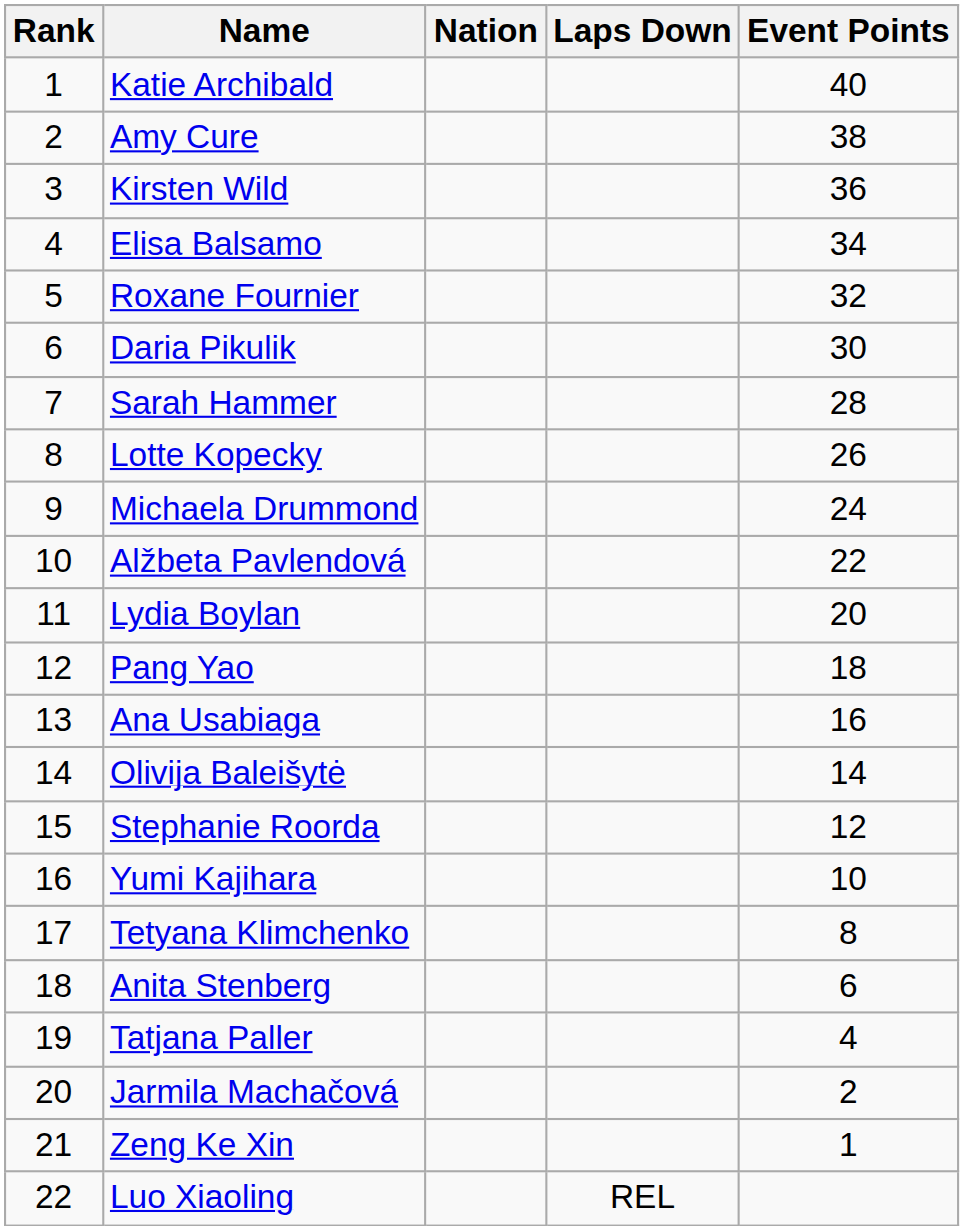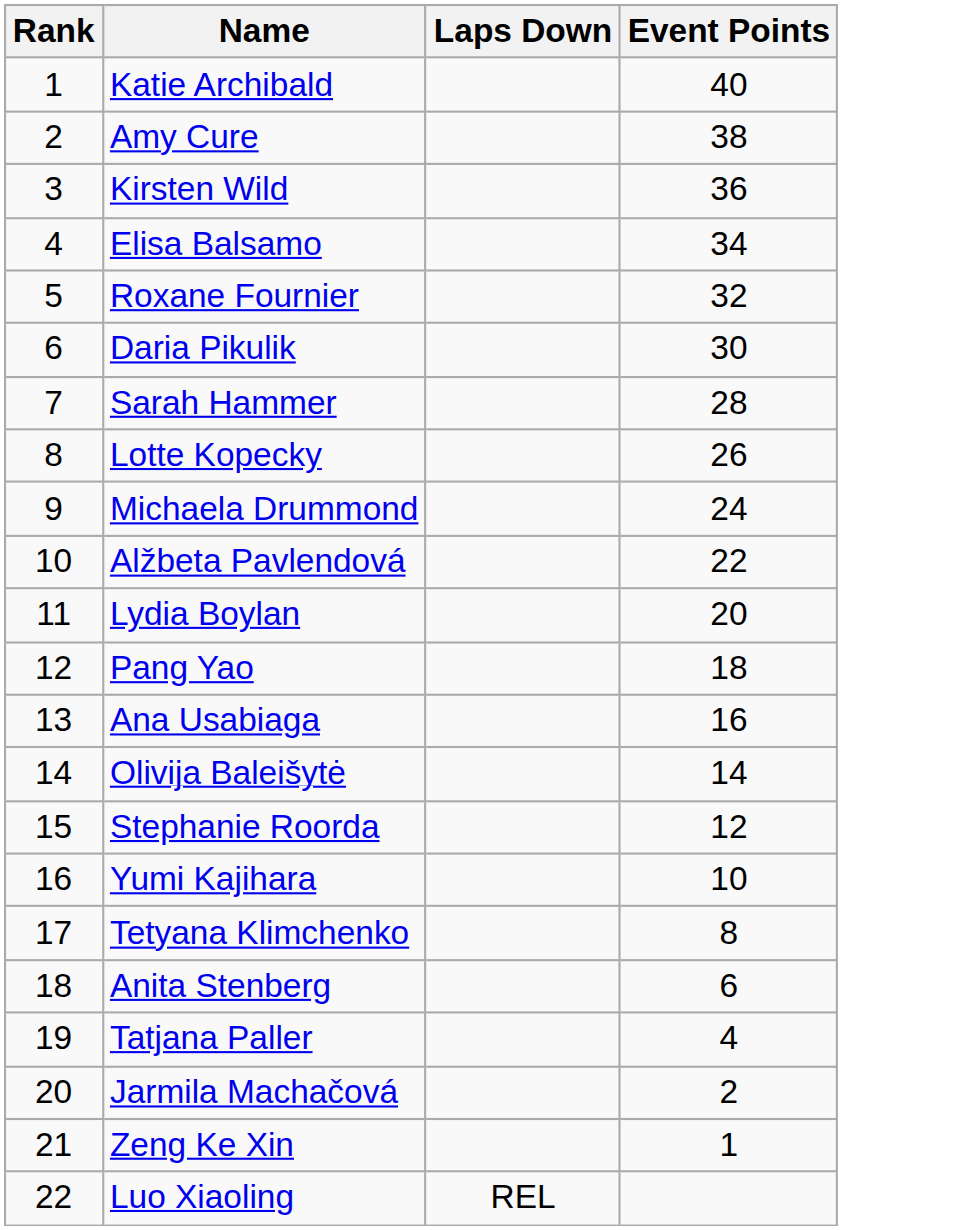- column: Nation
